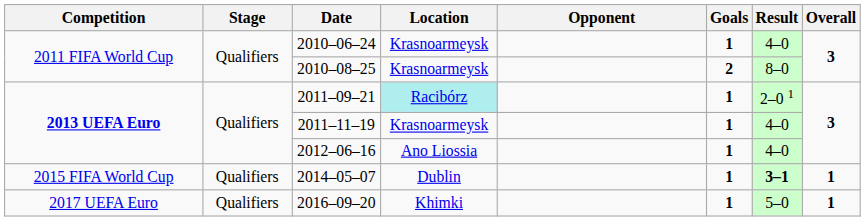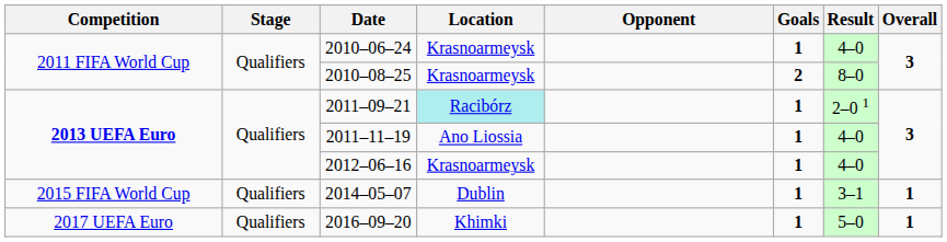2011–11–19 | Location: Krasnoarmeysk -> Ano Liossia
2012–06–16 | Location: Ano Liossia -> Krasnoarmeysk
2014–05–07 | Result: bold -> normal
